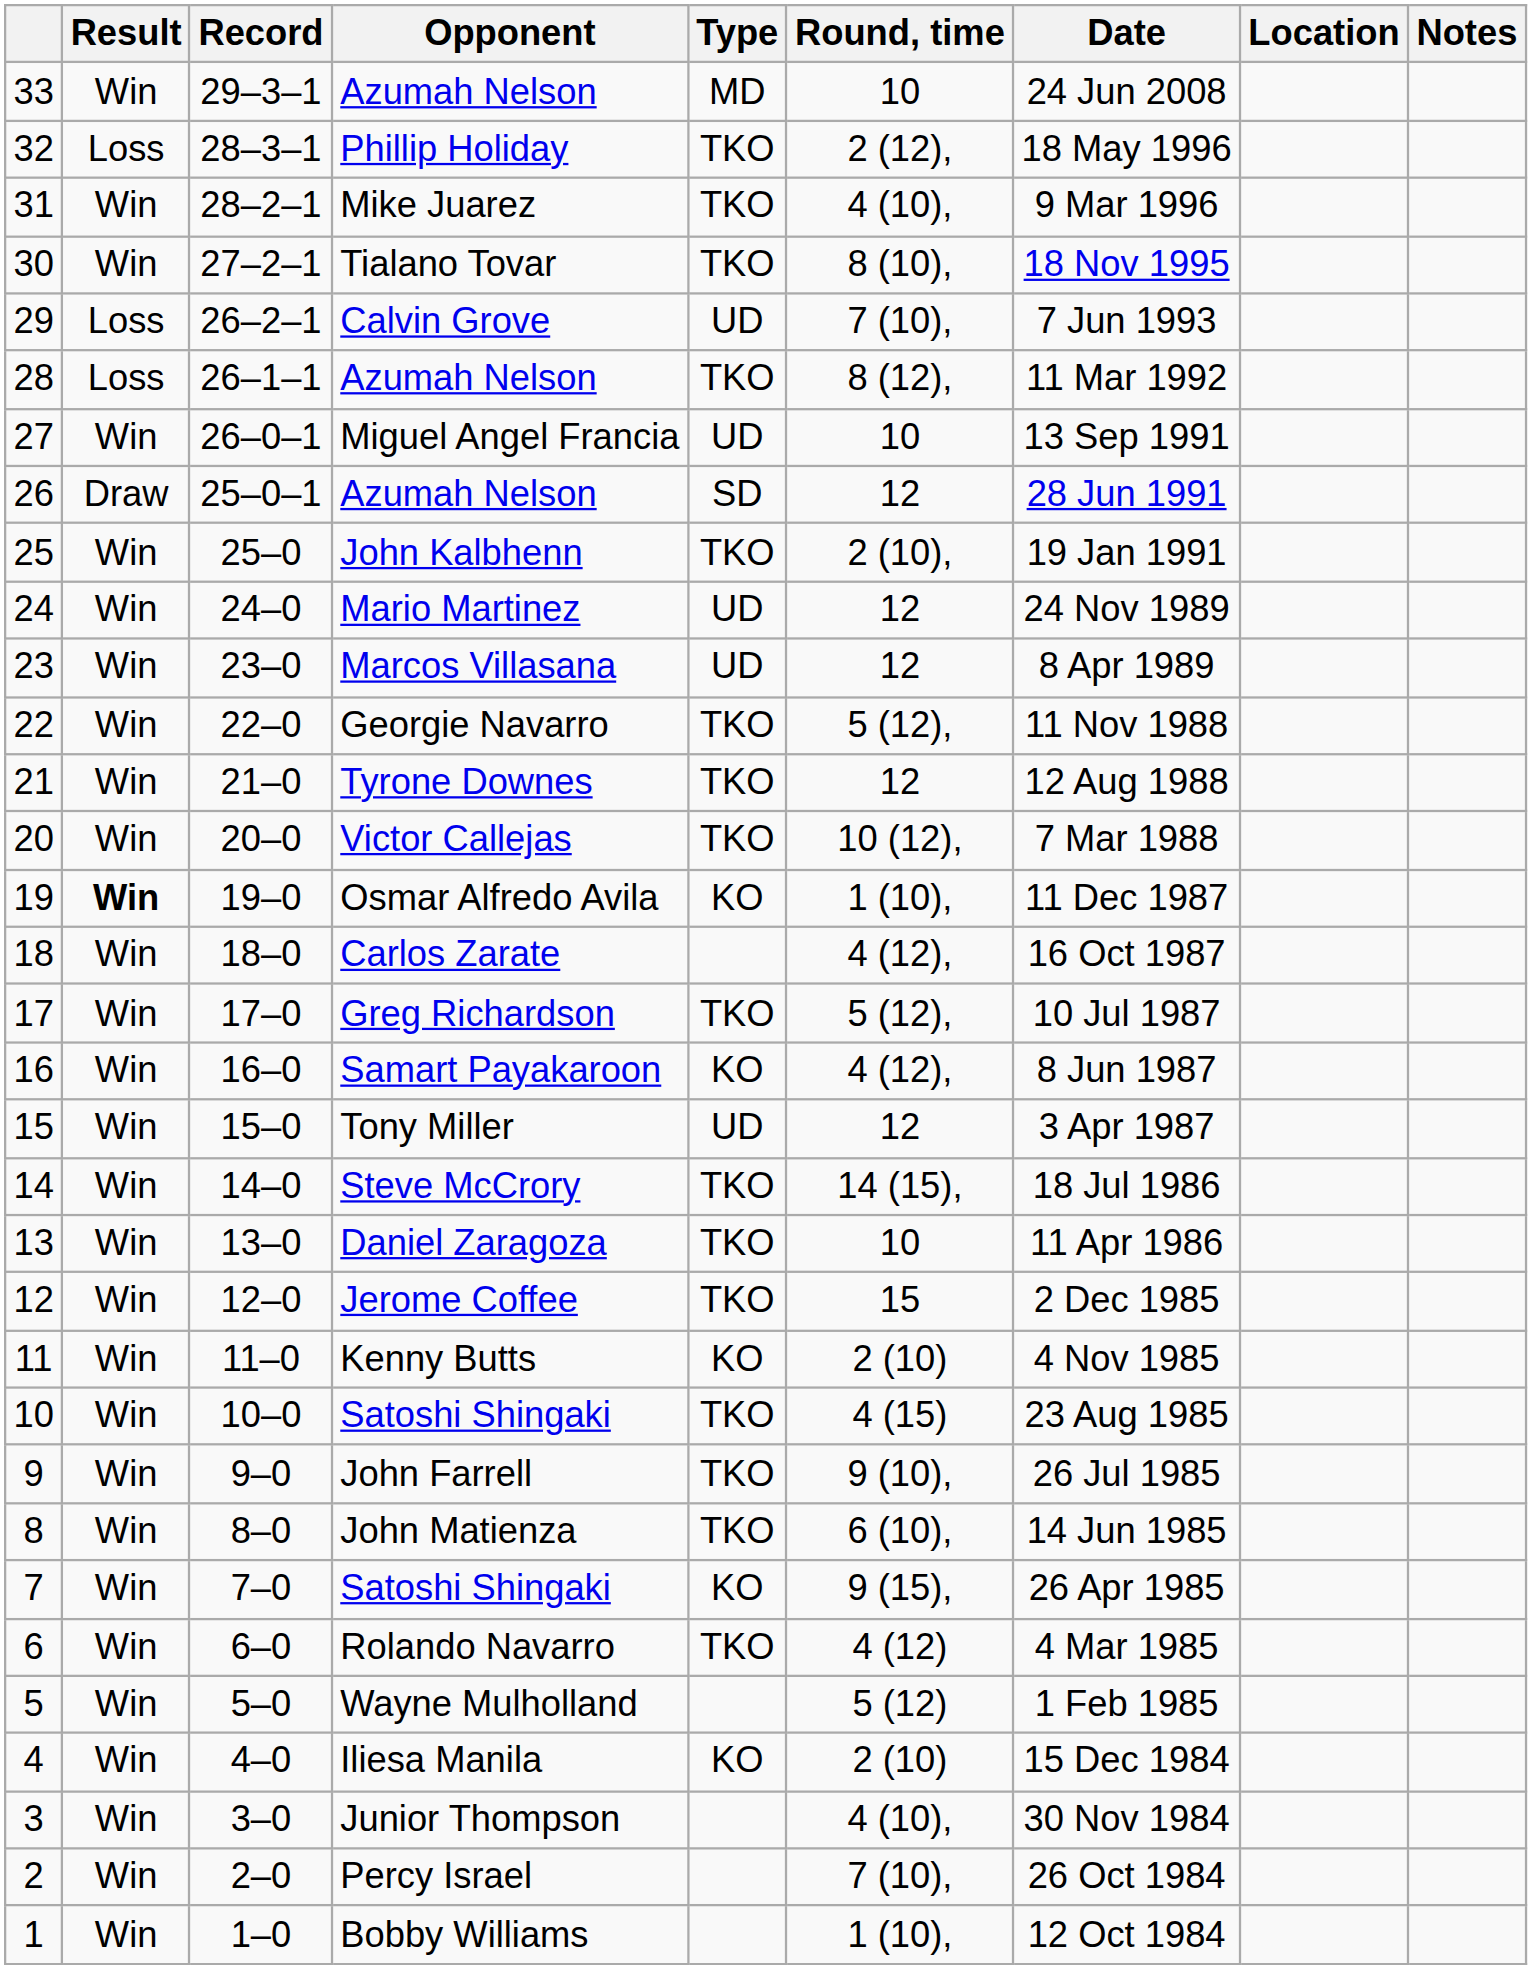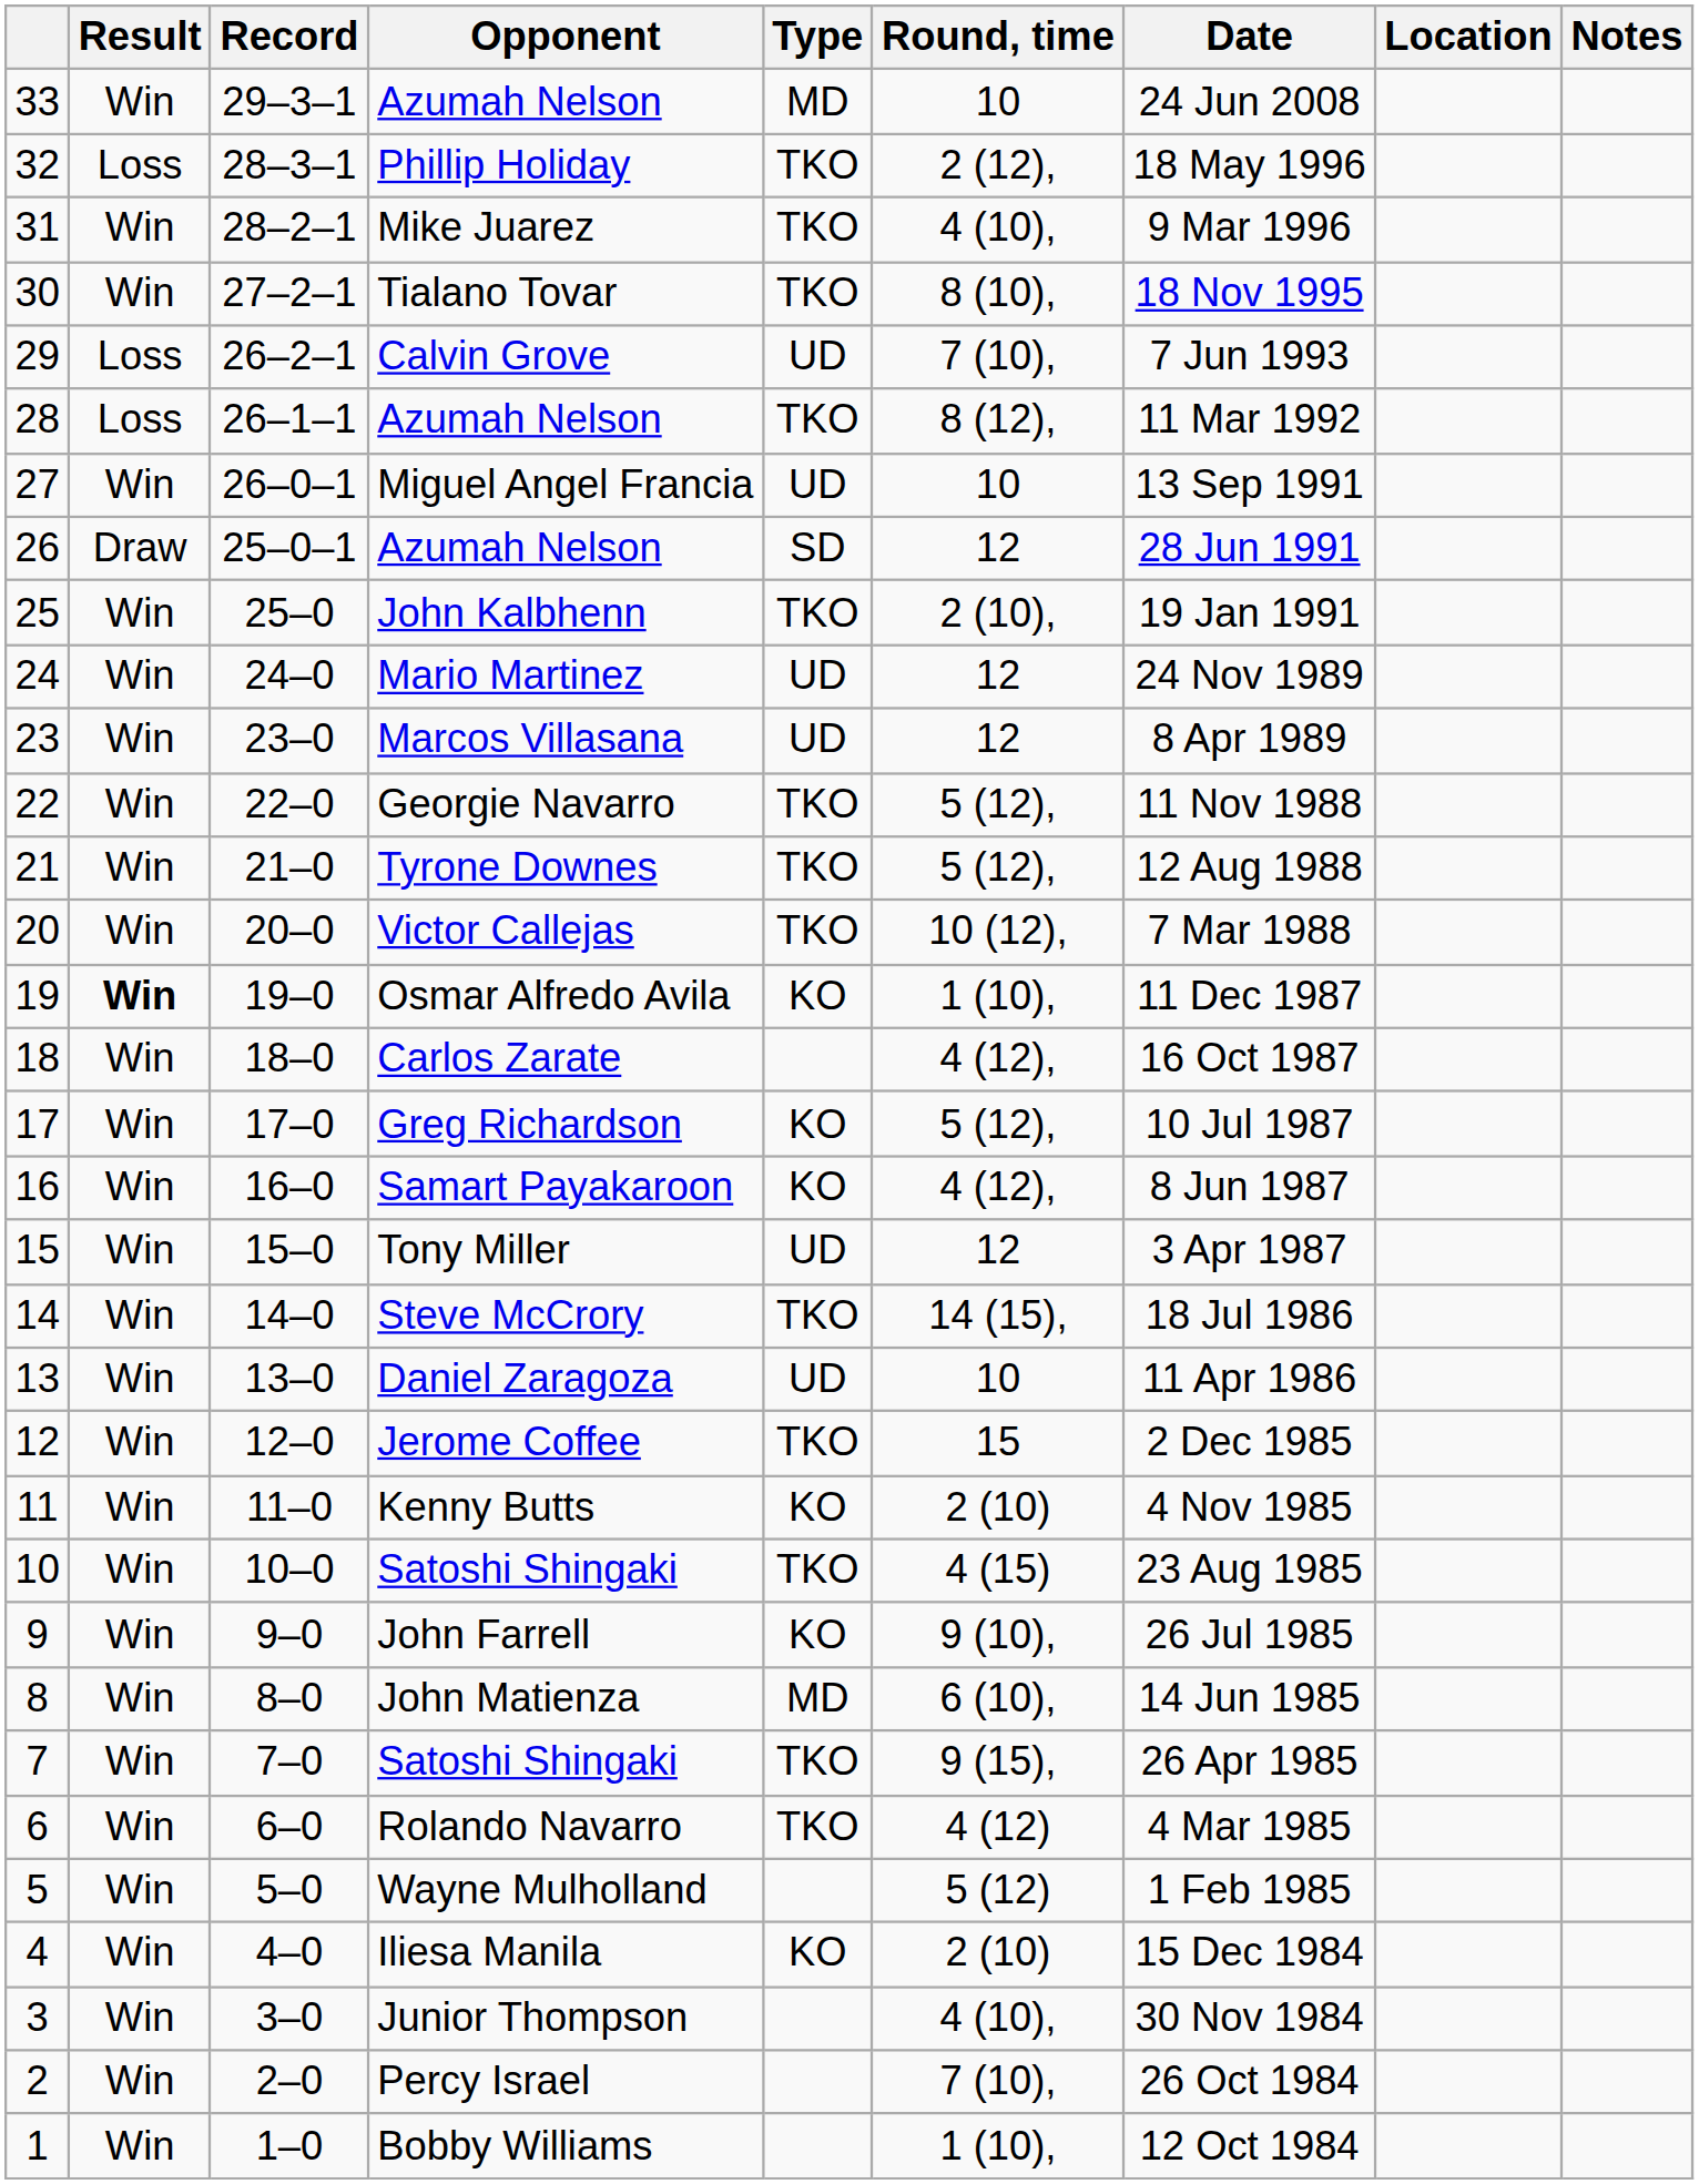Tyrone Downes | Round, time: 12 -> 5 (12),
Greg Richardson | Type: TKO -> KO
Daniel Zaragoza | Type: TKO -> UD
John Farrell | Type: TKO -> KO
John Matienza | Type: TKO -> MD
7 / Satoshi Shingaki | Type: KO -> TKO
